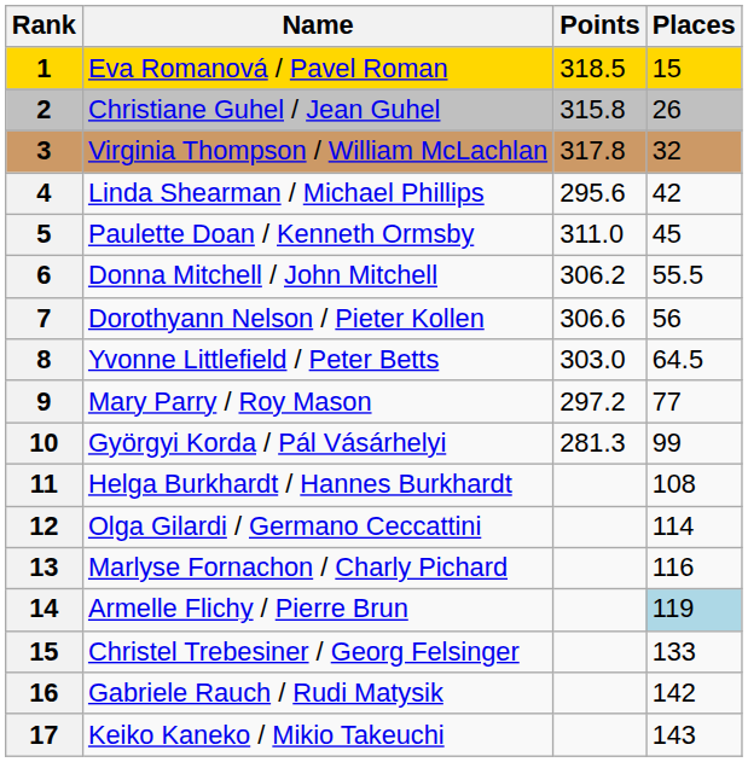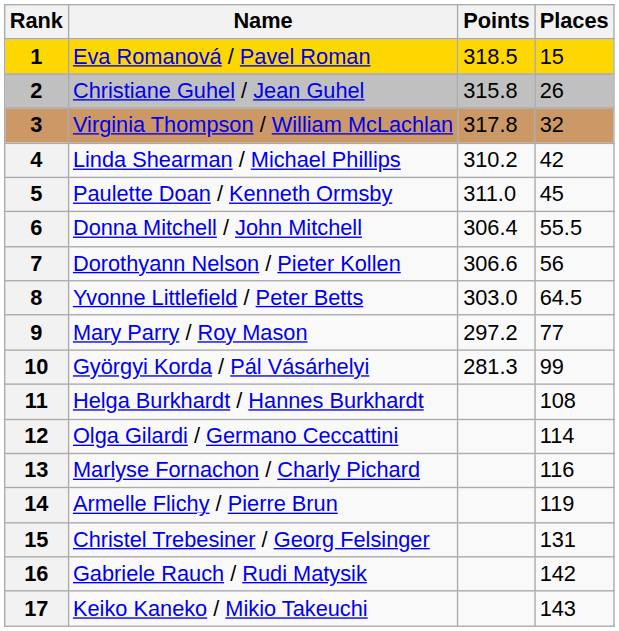Linda Shearman / Michael Phillips | Points: 295.6 -> 310.2
Donna Mitchell / John Mitchell | Points: 306.2 -> 306.4
Armelle Flichy / Pierre Brun | Places: lightblue background -> no background
Christel Trebesiner / Georg Felsinger | Places: 133 -> 131
